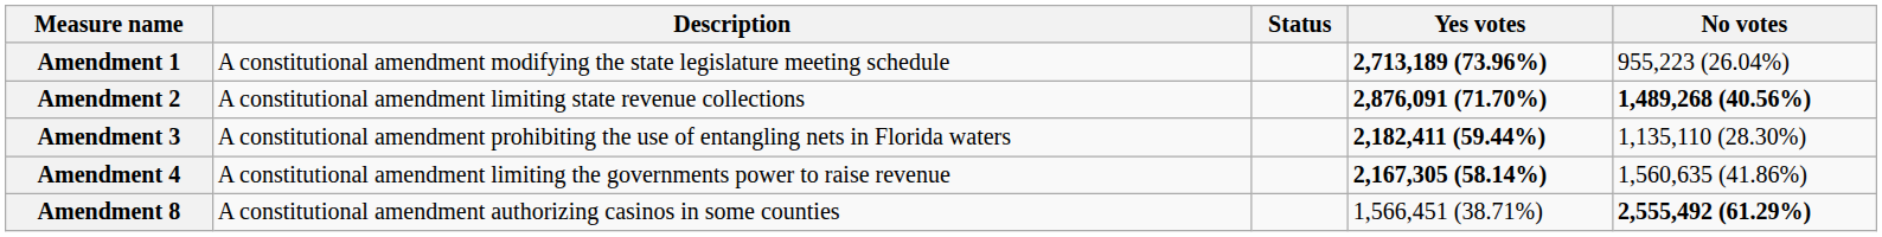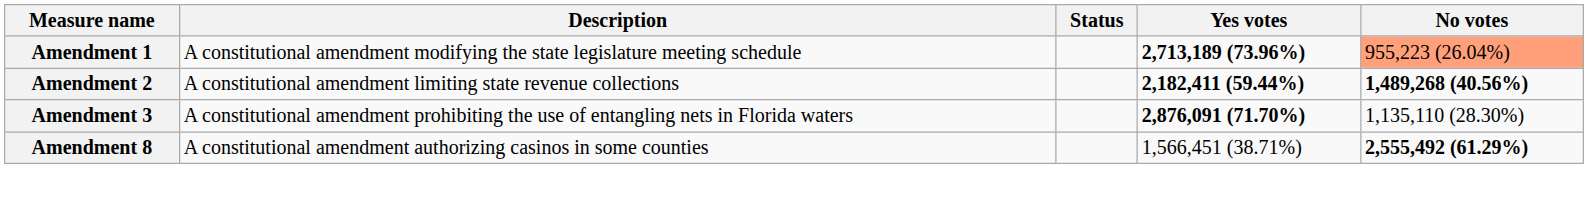Amendment 1 | No votes: no background -> lightsalmon background
Amendment 2 | Yes votes: 2,876,091 (71.70%) -> 2,182,411 (59.44%)
Amendment 3 | Yes votes: 2,182,411 (59.44%) -> 2,876,091 (71.70%)
- row: Amendment 4 | A constitutional amendment limiting the governments power to raise revenue | 2,167,305 (58.14%) | 1,560,635 (41.86%)
